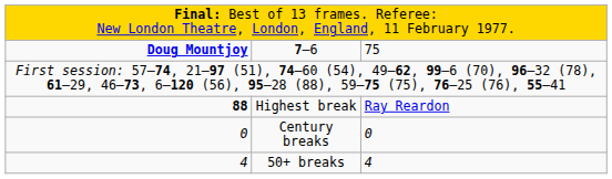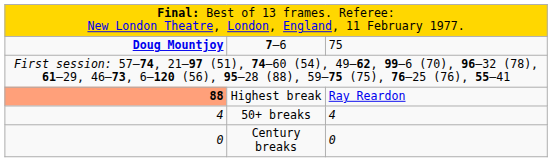Highest break | column 1: no background -> lightsalmon background
rows swapped: Century breaks <-> 50+ breaks
